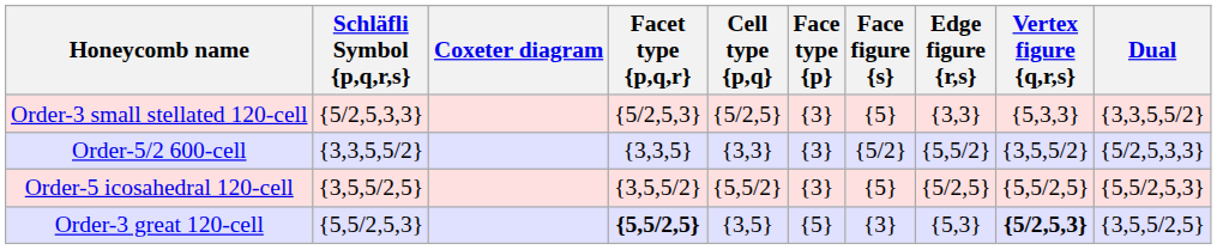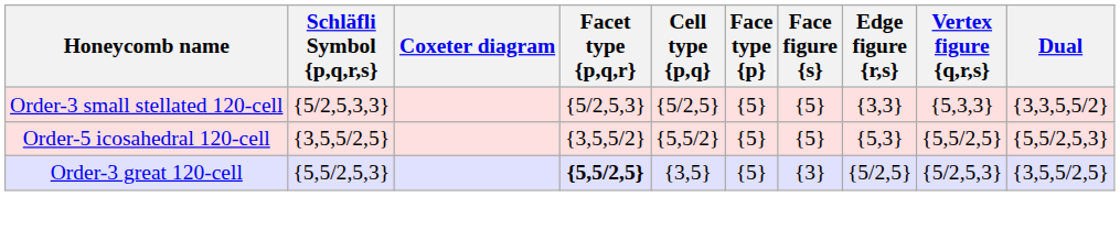Order-3 small stellated 120-cell | Face type {p}: {3} -> {5}
- row: Order-5/2 600-cell | {3,3,5,5/2} | {3,3,5} | {3,3} | {3} | {5/2} | {5,5/2} | {3,5,5/2} | {5/2,5,3,3}
Order-5 icosahedral 120-cell | Face type {p}: {3} -> {5}
Order-5 icosahedral 120-cell | Edge figure {r,s}: {5/2,5} -> {5,3}
Order-3 great 120-cell | Edge figure {r,s}: {5,3} -> {5/2,5}
Order-3 great 120-cell | Vertex figure {q,r,s}: bold -> normal
